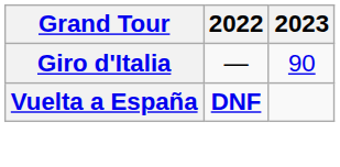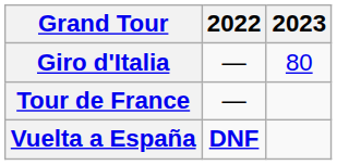Giro d'Italia | 2023: 90 -> 80
+ row: Tour de France | —
